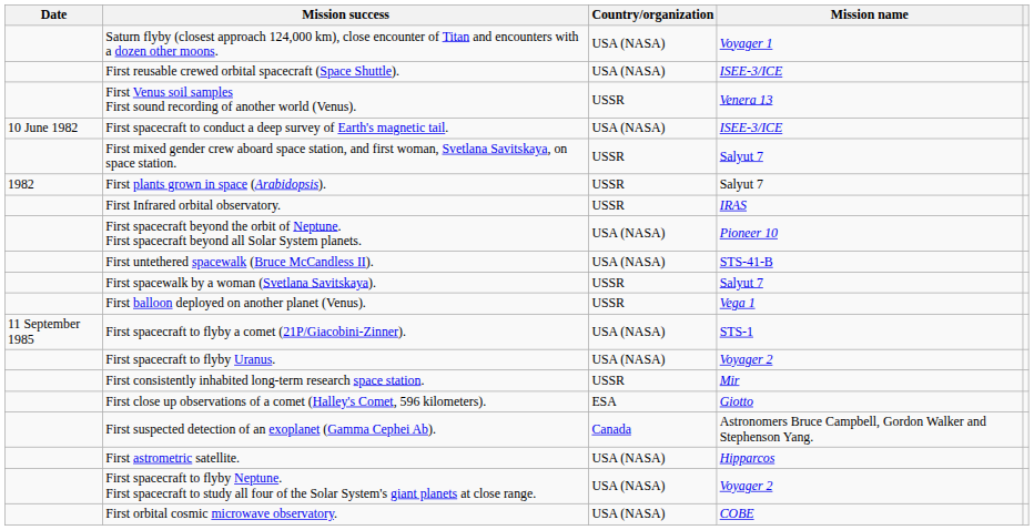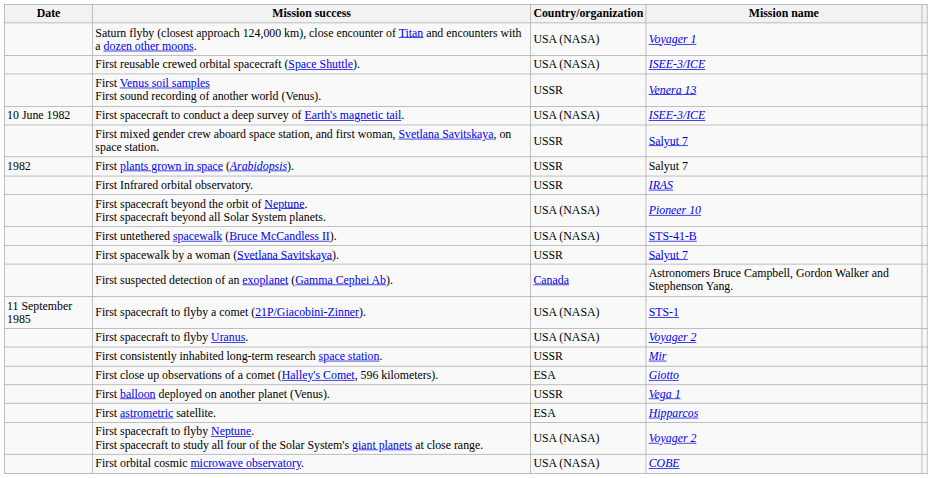rows swapped: First balloon deployed on another planet (Venus). <-> First suspected detection of an exoplanet (Gamma Cephei Ab).
First astrometric satellite. | Country/organization: USA (NASA) -> ESA
